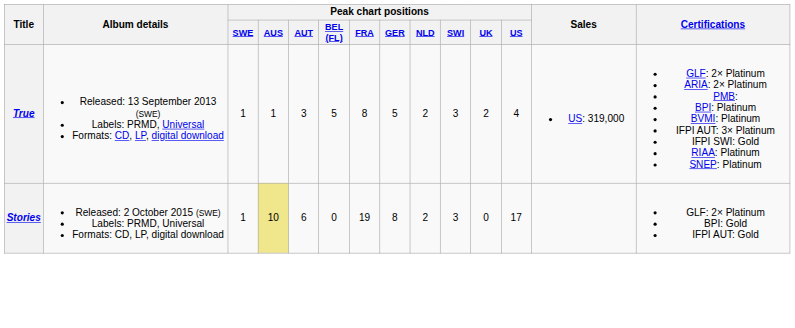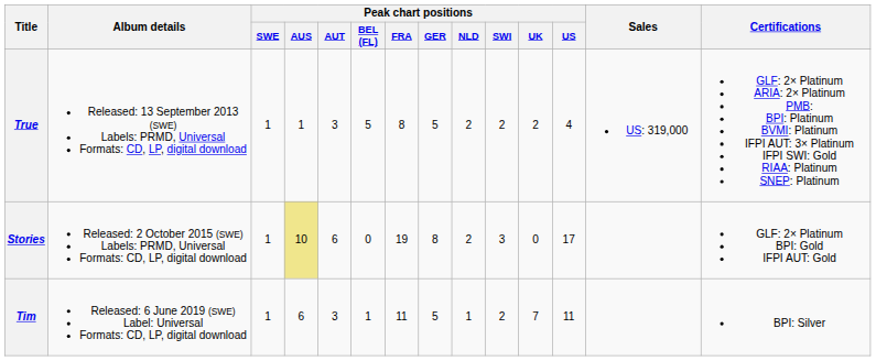True | Peak chart positions / SWI: 3 -> 2
+ row: Tim | Released: 6 June 2019 (SWE) Label: Universal Formats: CD, LP, digital download | 1 | 6 | 3 | 1 | 11 | 5 | 1 | 2 | 7 | 11 | BPI: Silver
